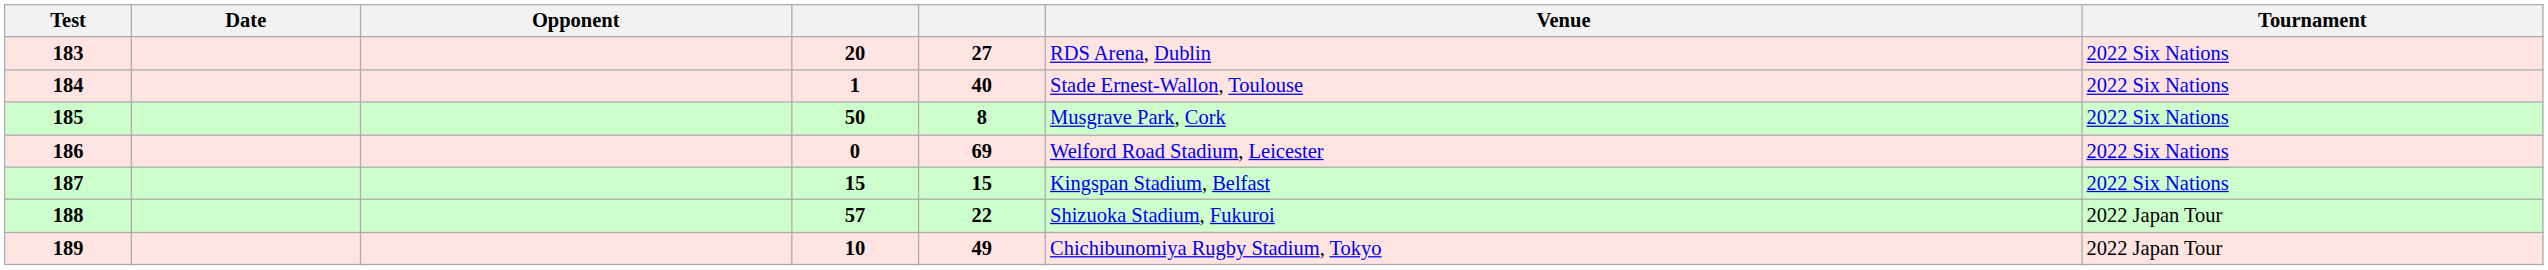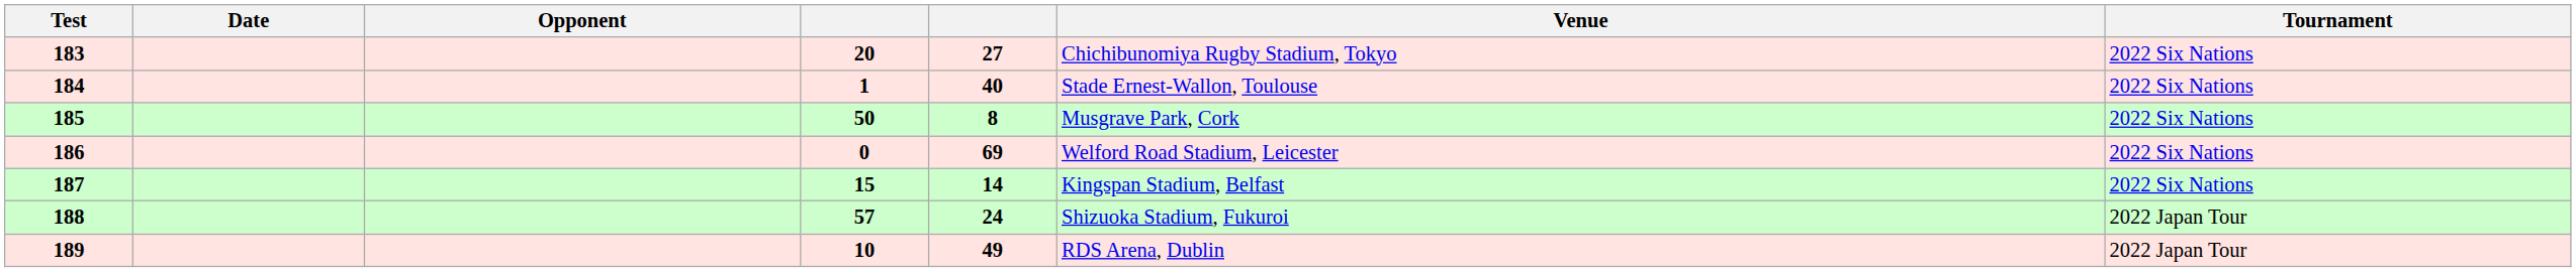183 | Venue: RDS Arena, Dublin -> Chichibunomiya Rugby Stadium, Tokyo
187 | column 5: 15 -> 14
188 | column 5: 22 -> 24
189 | Venue: Chichibunomiya Rugby Stadium, Tokyo -> RDS Arena, Dublin
